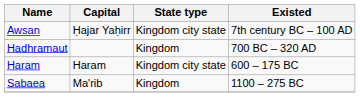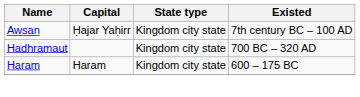Hadhramaut | State type: Kingdom -> Kingdom city state
- row: Sabaea | Ma'rib | Kingdom | 1100 – 275 BC
